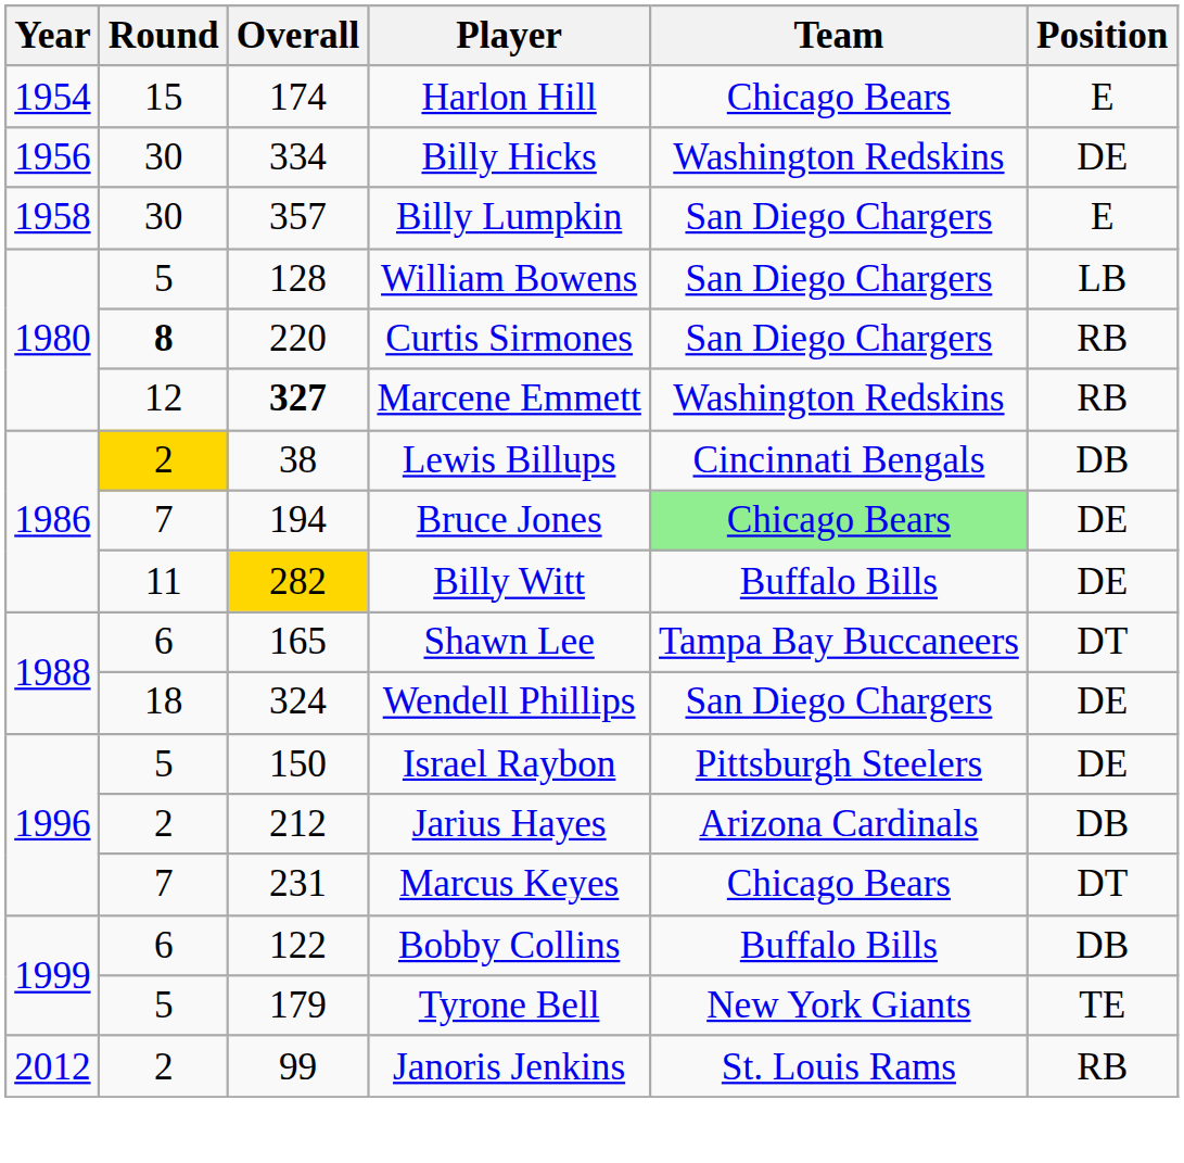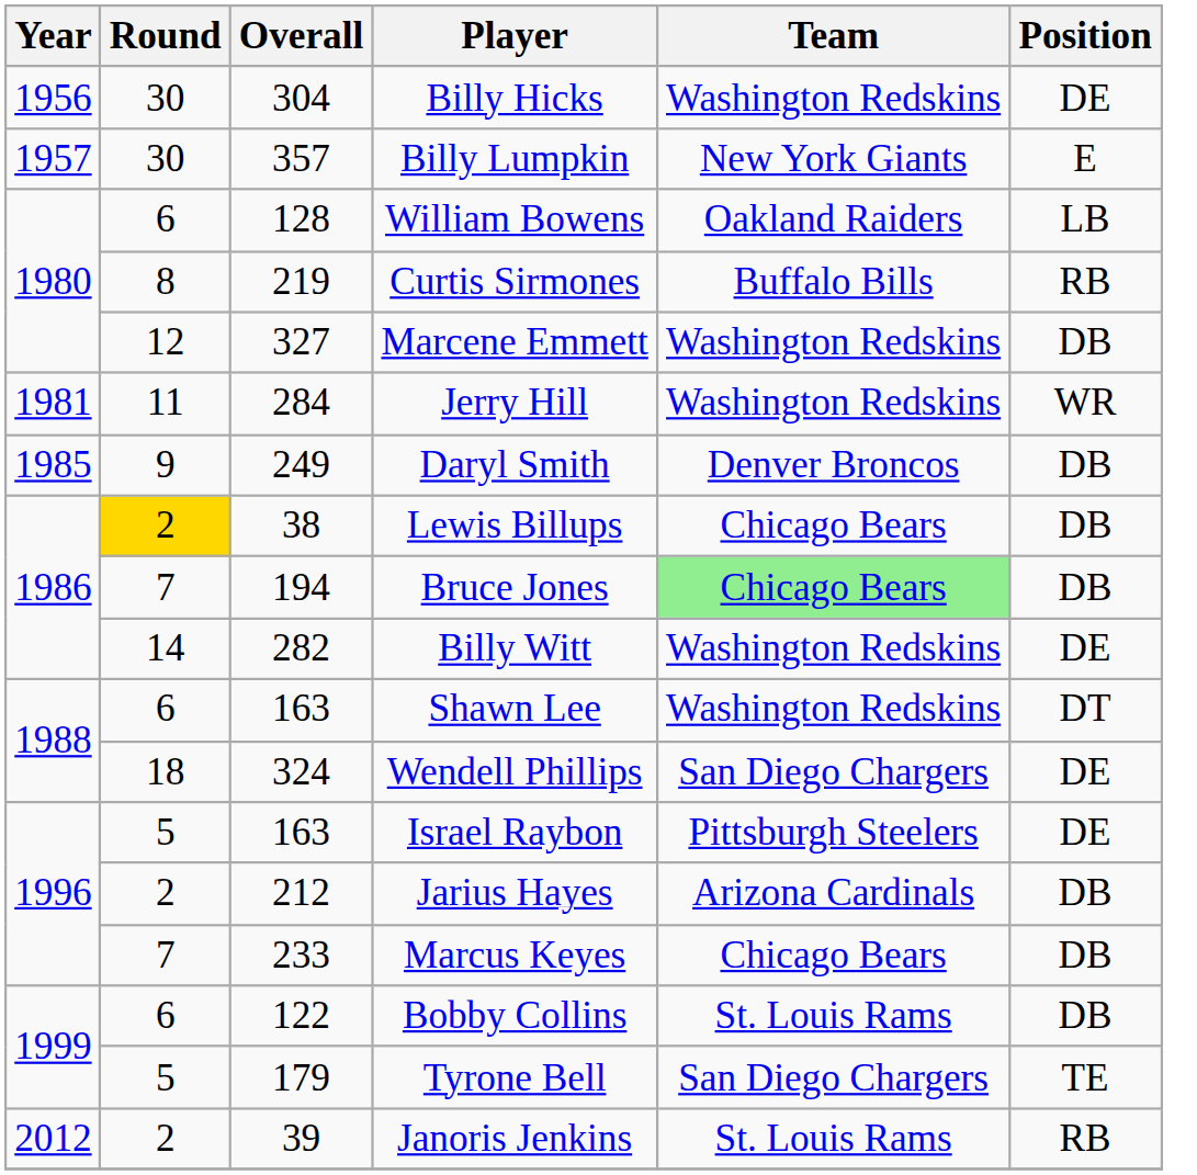- row: 1954 | 15 | 174 | Harlon Hill | Chicago Bears | E
Billy Hicks | Overall: 334 -> 304
Billy Lumpkin | Year: 1958 -> 1957
Billy Lumpkin | Team: San Diego Chargers -> New York Giants
William Bowens | Round: 5 -> 6
William Bowens | Team: San Diego Chargers -> Oakland Raiders
Curtis Sirmones | Round: bold -> normal
Curtis Sirmones | Overall: 220 -> 219
Curtis Sirmones | Team: San Diego Chargers -> Buffalo Bills
Marcene Emmett | Overall: bold -> normal
Marcene Emmett | Position: RB -> DB
+ row: 1981 | 11 | 284 | Jerry Hill | Washington Redskins | WR
+ row: 1985 | 9 | 249 | Daryl Smith | Denver Broncos | DB
Lewis Billups | Team: Cincinnati Bengals -> Chicago Bears
Bruce Jones | Position: DE -> DB
Billy Witt | Round: 11 -> 14
Billy Witt | Overall: gold background -> no background
Billy Witt | Team: Buffalo Bills -> Washington Redskins
Shawn Lee | Overall: 165 -> 163
Shawn Lee | Team: Tampa Bay Buccaneers -> Washington Redskins
Israel Raybon | Overall: 150 -> 163
Marcus Keyes | Overall: 231 -> 233
Marcus Keyes | Position: DT -> DB
Bobby Collins | Team: Buffalo Bills -> St. Louis Rams
Tyrone Bell | Team: New York Giants -> San Diego Chargers
Janoris Jenkins | Overall: 99 -> 39
